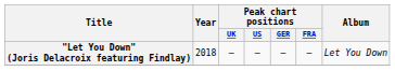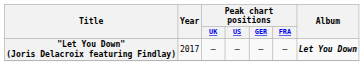"Let You Down" (Joris Delacroix featuring Findlay) | Year: 2018 -> 2017
"Let You Down" (Joris Delacroix featuring Findlay) | Album: normal -> bold
